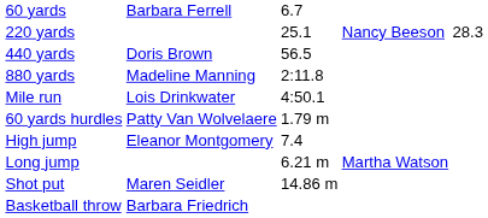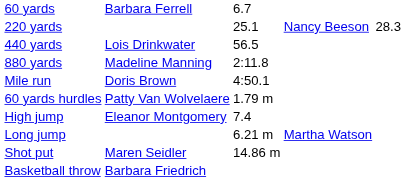440 yards | column 2: Doris Brown -> Lois Drinkwater
Mile run | column 2: Lois Drinkwater -> Doris Brown
